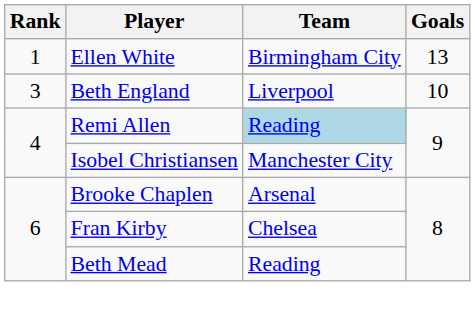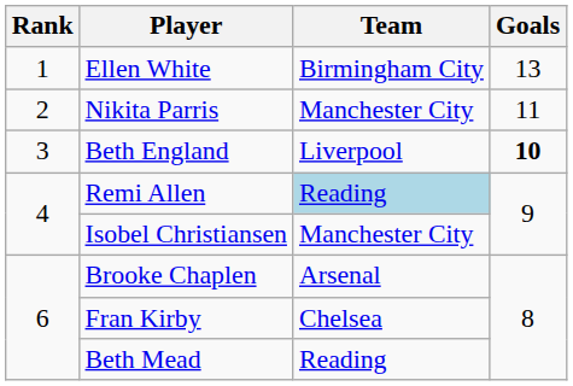+ row: 2 | Nikita Parris | Manchester City | 11
Beth England | Goals: normal -> bold
